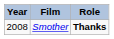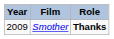Smother | Year: 2008 -> 2009
